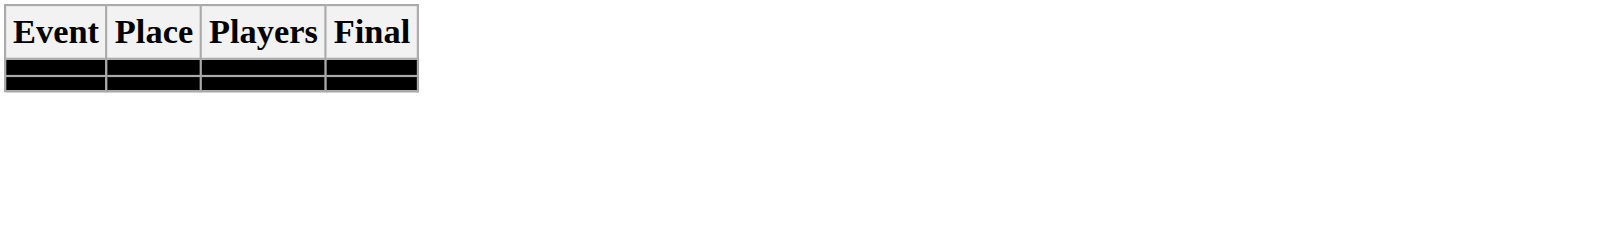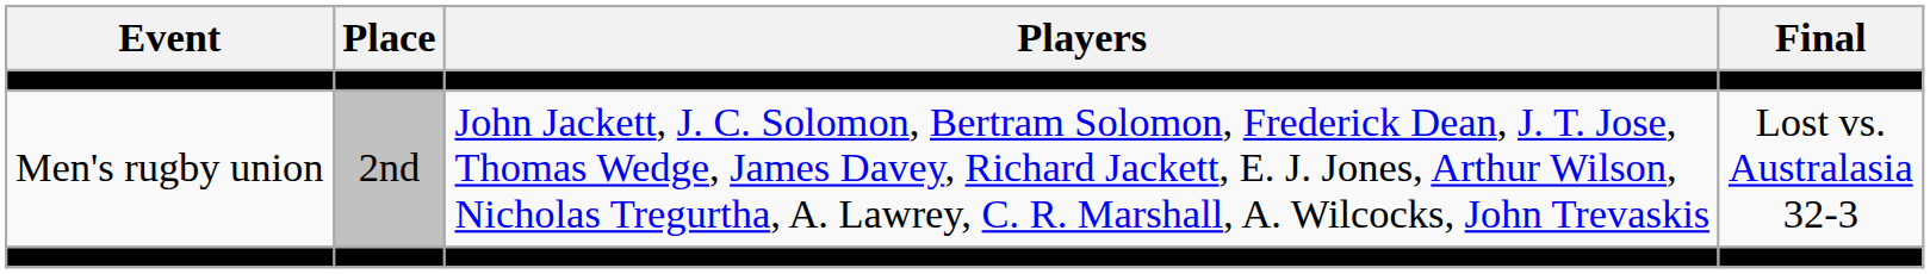+ row: Men's rugby union | 2nd | John Jackett, J. C. Solomon, Bertram Solomon, Frederick Dean, J. T. Jose, Thomas Wedge, James Davey, Richard Jackett, E. J. Jones, Arthur Wilson, Nicholas Tregurtha, A. Lawrey, C. R. Marshall, A. Wilcocks, John Trevaskis | Lost vs. Australasia 32-3
